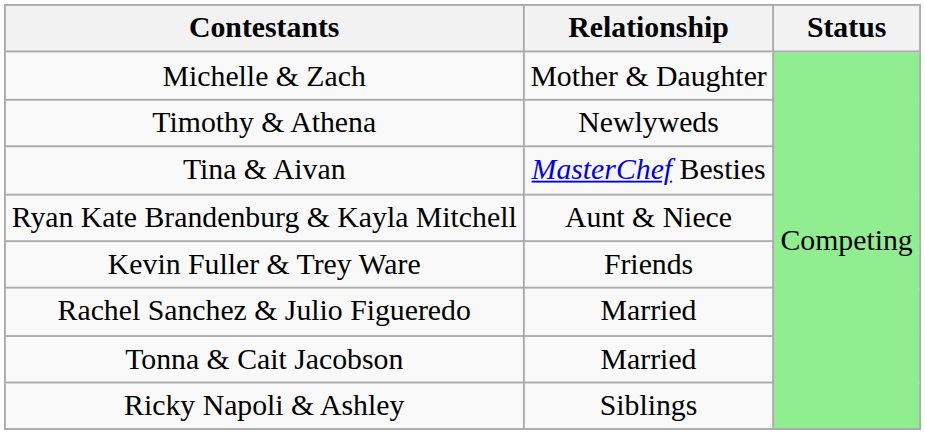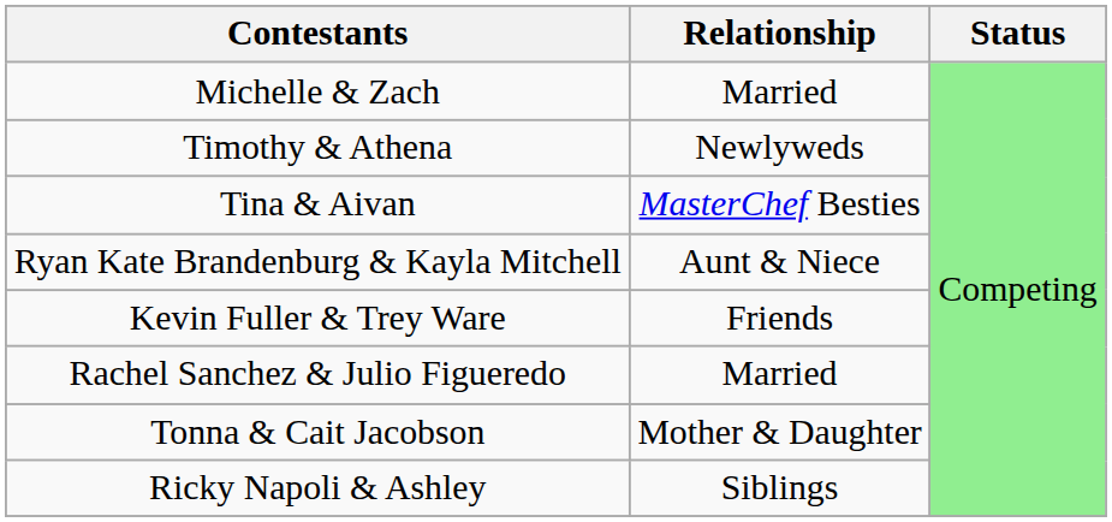Michelle & Zach | Relationship: Mother & Daughter -> Married
Tonna & Cait Jacobson | Relationship: Married -> Mother & Daughter
